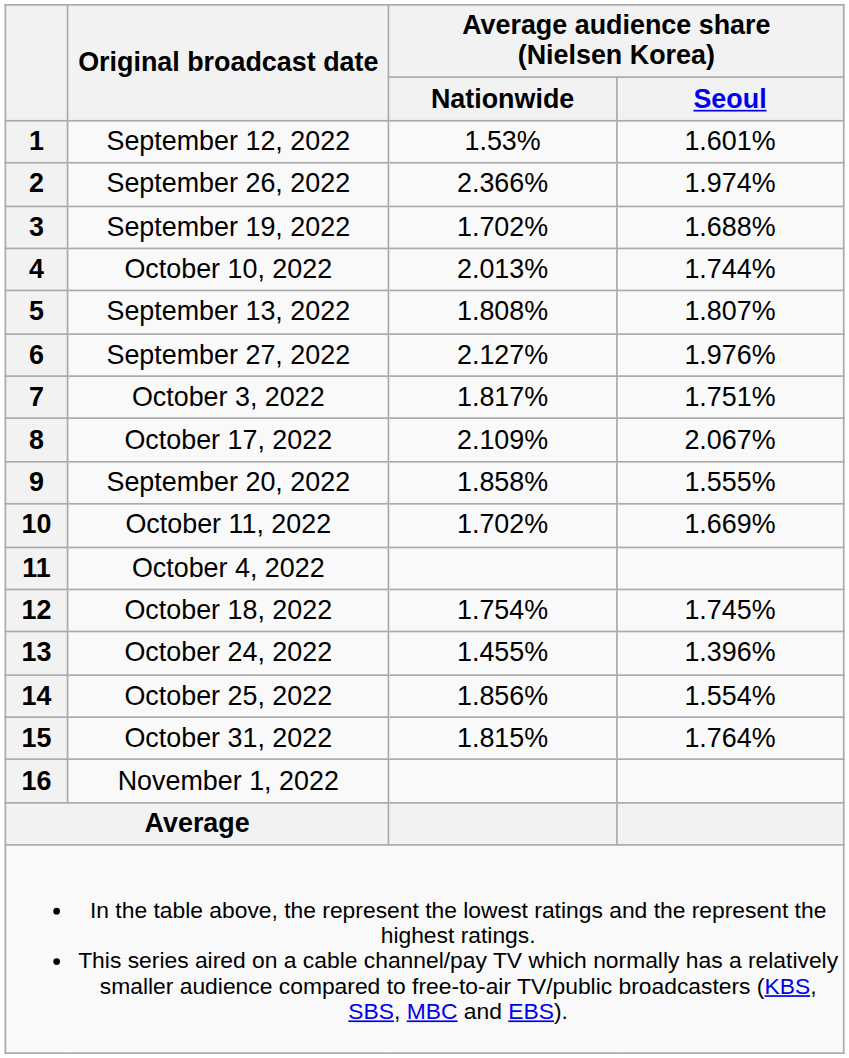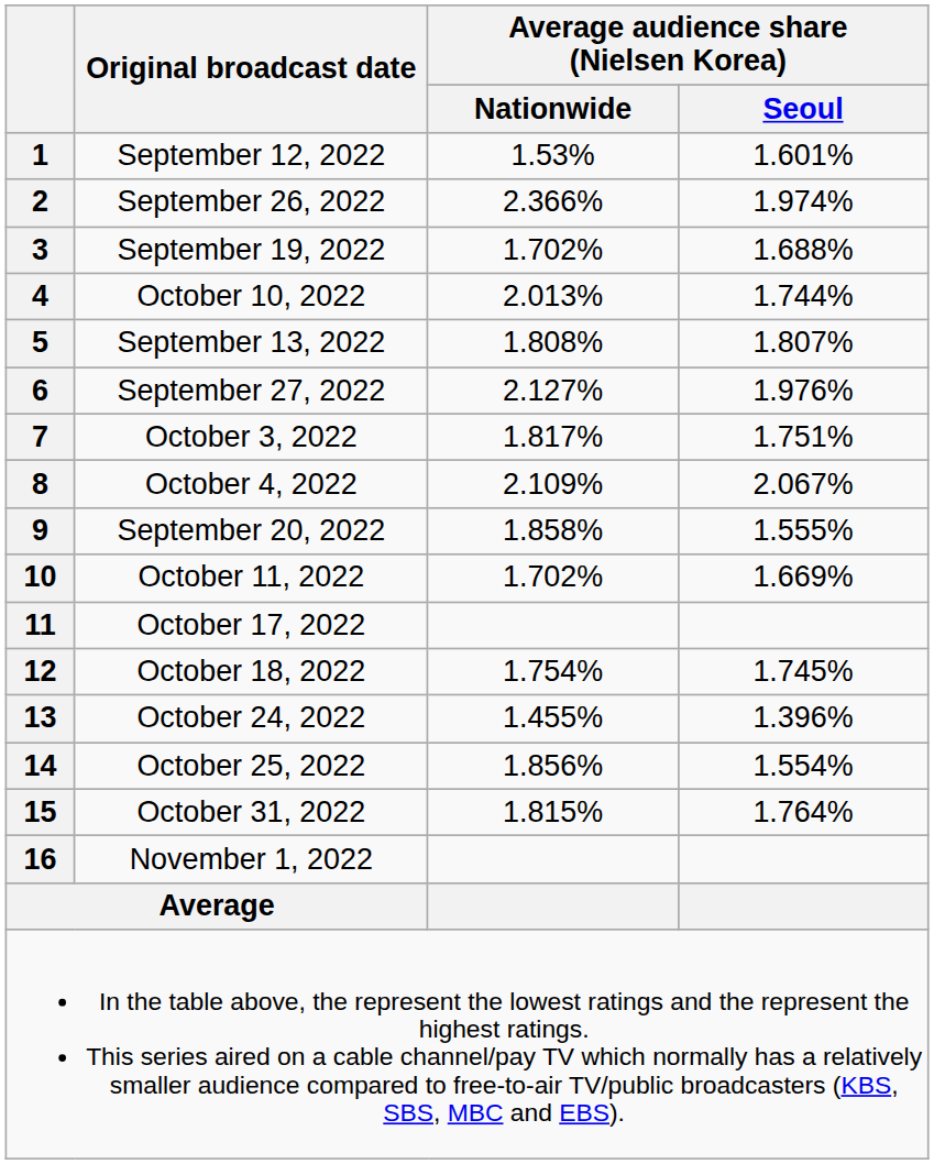8 | Original broadcast date: October 17, 2022 -> October 4, 2022
11 | Original broadcast date: October 4, 2022 -> October 17, 2022
